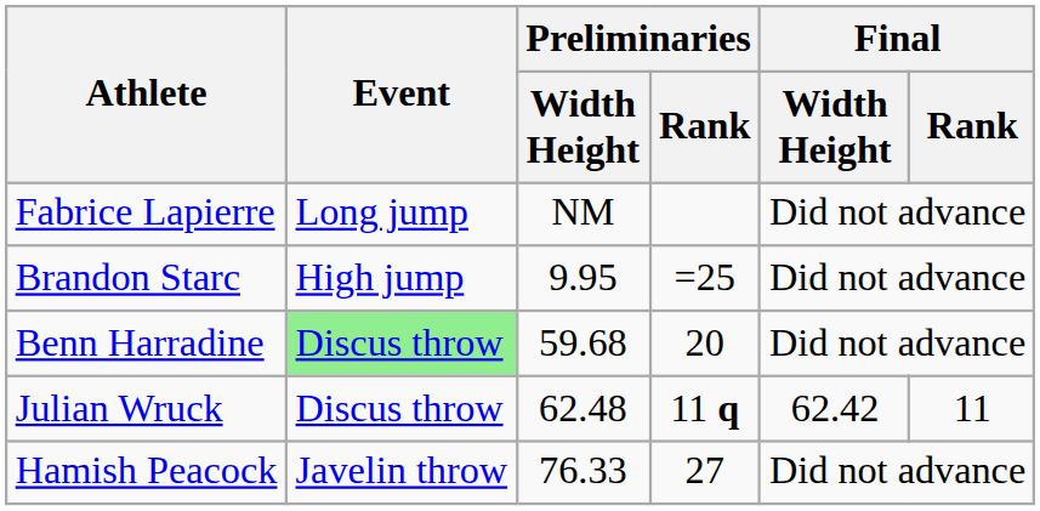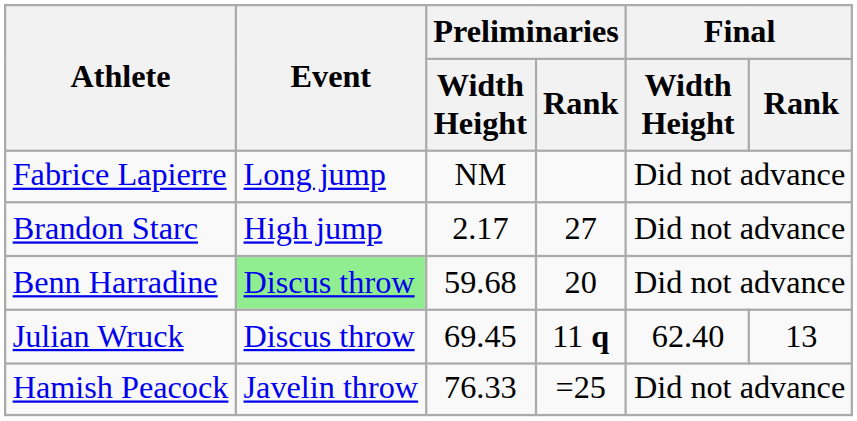Brandon Starc | Preliminaries / Width Height: 9.95 -> 2.17
Brandon Starc | Preliminaries / Rank: =25 -> 27
Julian Wruck | Preliminaries / Width Height: 62.48 -> 69.45
Julian Wruck | Final / Width Height: 62.42 -> 62.40
Julian Wruck | Final / Rank: 11 -> 13
Hamish Peacock | Preliminaries / Rank: 27 -> =25
